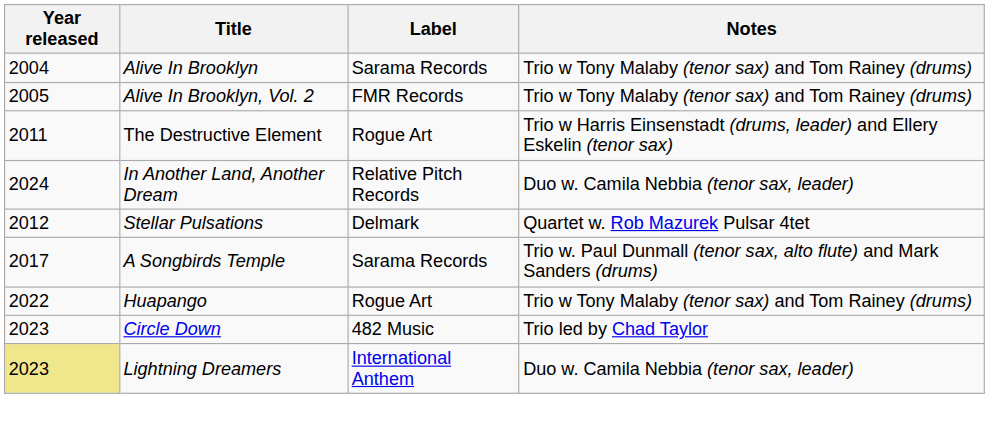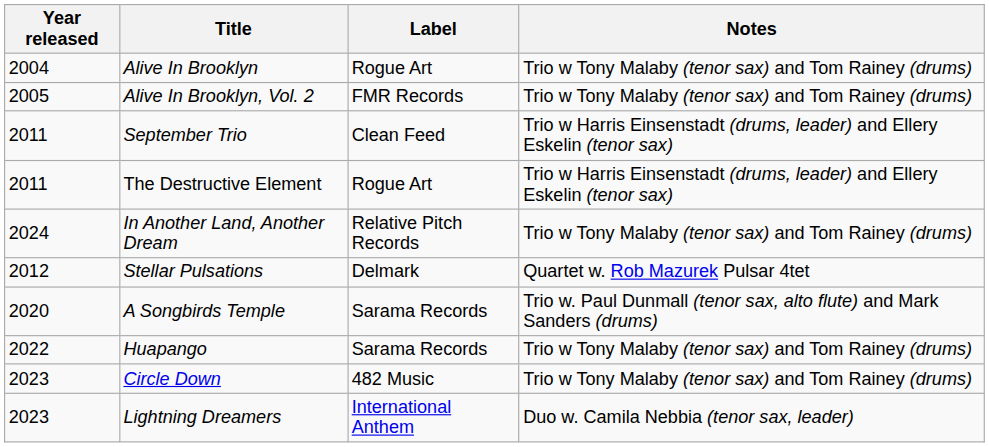Alive In Brooklyn | Label: Sarama Records -> Rogue Art
+ row: 2011 | September Trio | Clean Feed | Trio w Harris Einsenstadt (drums, leader) and Ellery Eskelin (tenor sax)
In Another Land, Another Dream | Notes: Duo w. Camila Nebbia (tenor sax, leader) -> Trio w Tony Malaby (tenor sax) and Tom Rainey (drums)
A Songbirds Temple | Year released: 2017 -> 2020
Huapango | Label: Rogue Art -> Sarama Records
Circle Down | Notes: Trio led by Chad Taylor -> Trio w Tony Malaby (tenor sax) and Tom Rainey (drums)
Lightning Dreamers | Year released: khaki background -> no background
